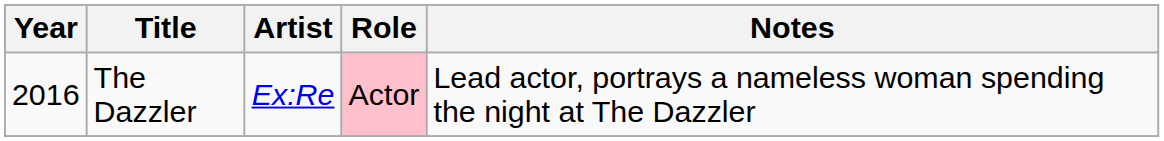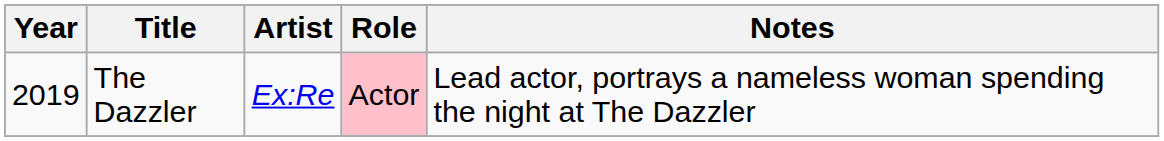The Dazzler | Year: 2016 -> 2019
